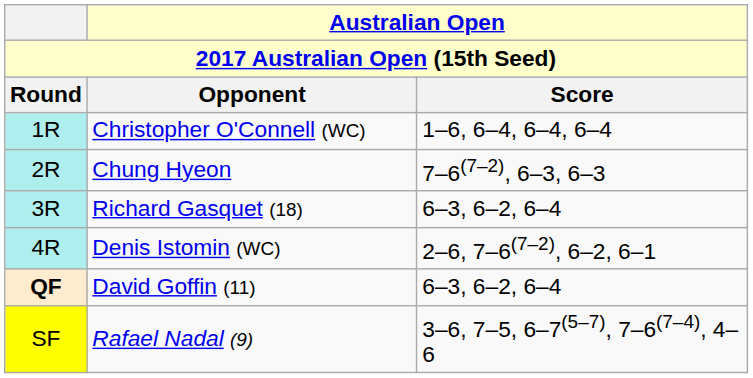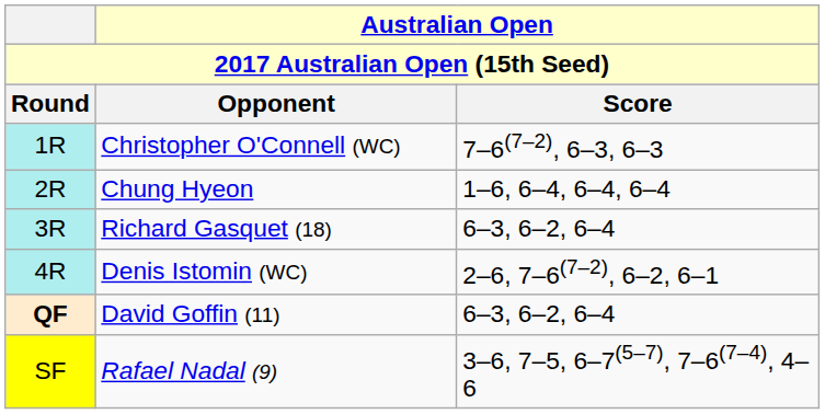Christopher O'Connell (WC) | Australian Open / Score: 1–6, 6–4, 6–4, 6–4 -> 7–6(7–2), 6–3, 6–3
Chung Hyeon | Australian Open / Score: 7–6(7–2), 6–3, 6–3 -> 1–6, 6–4, 6–4, 6–4
